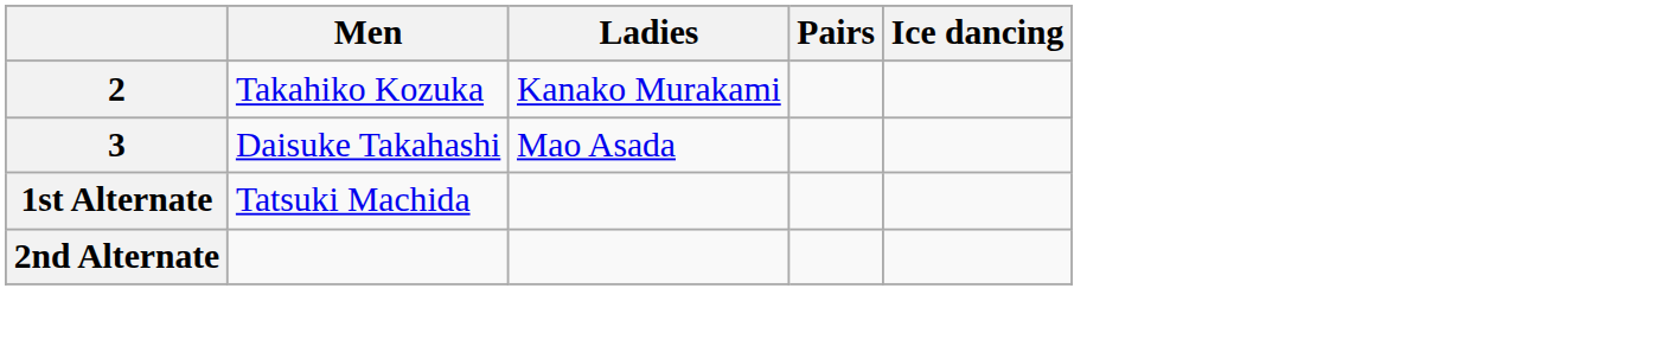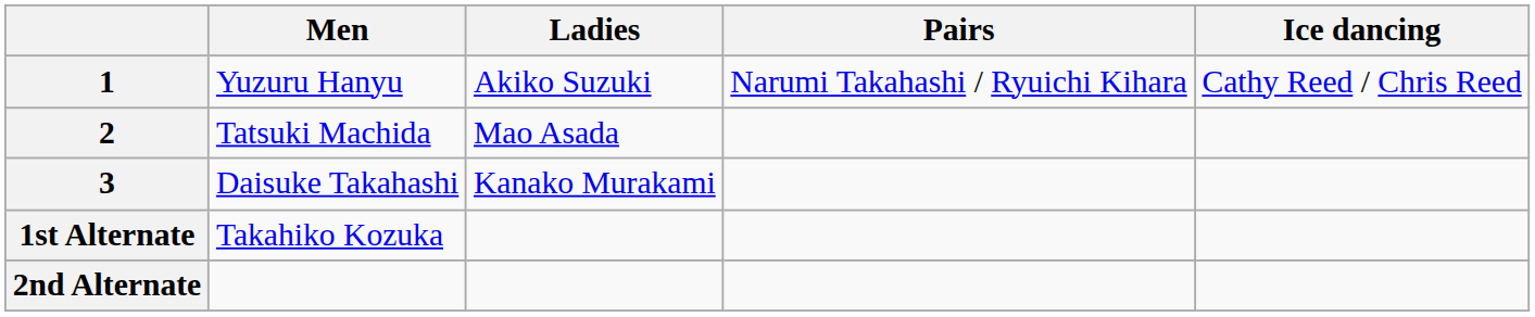+ row: 1 | Yuzuru Hanyu | Akiko Suzuki | Narumi Takahashi / Ryuichi Kihara | Cathy Reed / Chris Reed
2 | Men: Takahiko Kozuka -> Tatsuki Machida
2 | Ladies: Kanako Murakami -> Mao Asada
3 | Ladies: Mao Asada -> Kanako Murakami
1st Alternate | Men: Tatsuki Machida -> Takahiko Kozuka
